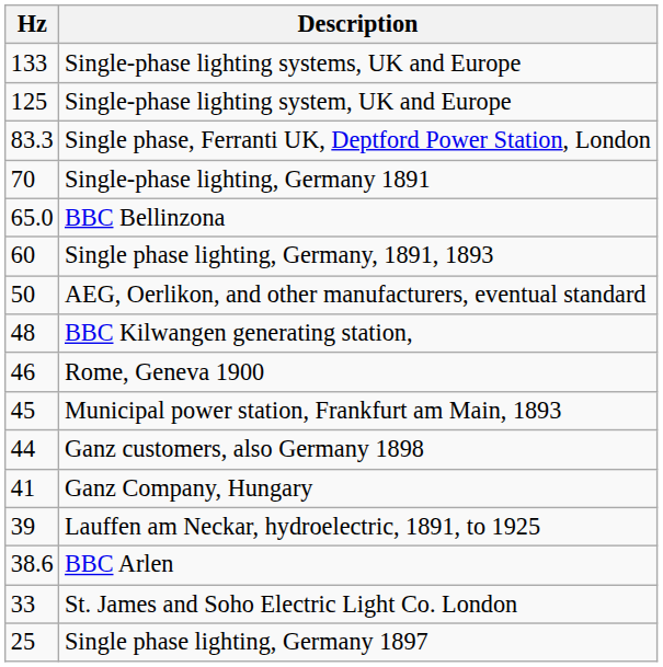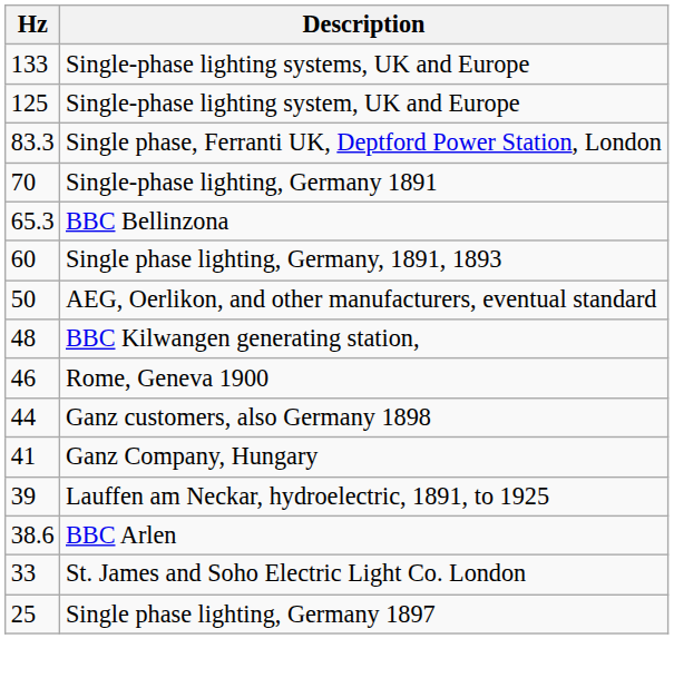BBC Bellinzona | Hz: 65.0 -> 65.3
- row: 45 | Municipal power station, Frankfurt am Main, 1893
